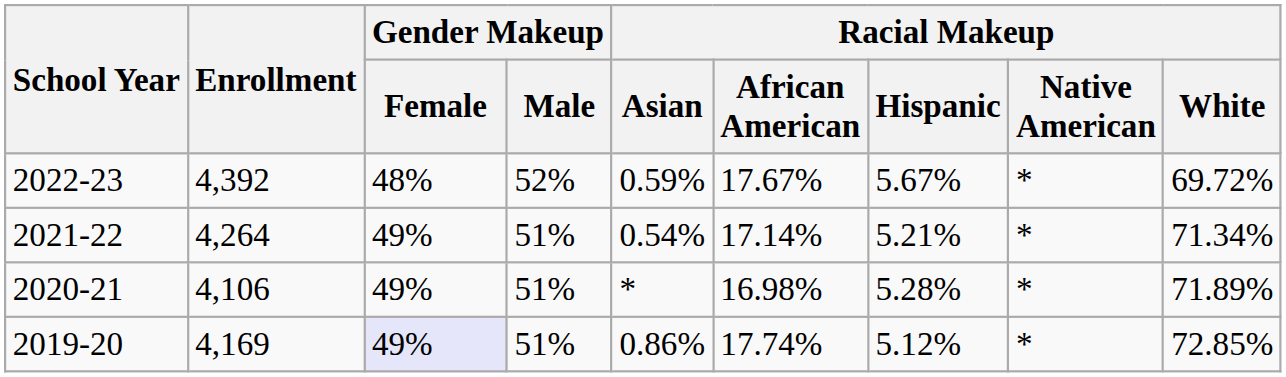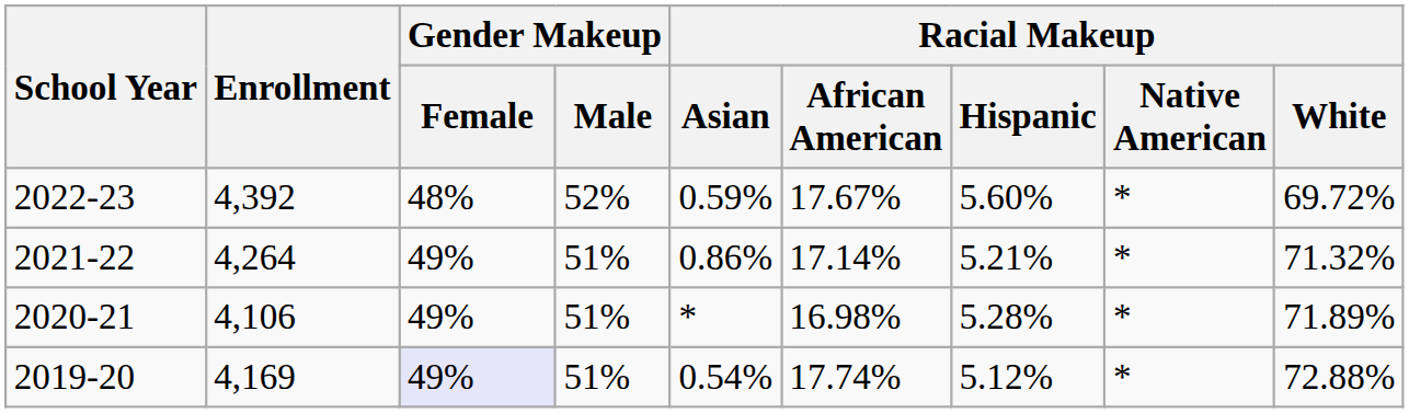2022-23 | Racial Makeup / Hispanic: 5.67% -> 5.60%
2021-22 | Racial Makeup / Asian: 0.54% -> 0.86%
2021-22 | Racial Makeup / White: 71.34% -> 71.32%
2019-20 | Racial Makeup / Asian: 0.86% -> 0.54%
2019-20 | Racial Makeup / White: 72.85% -> 72.88%
